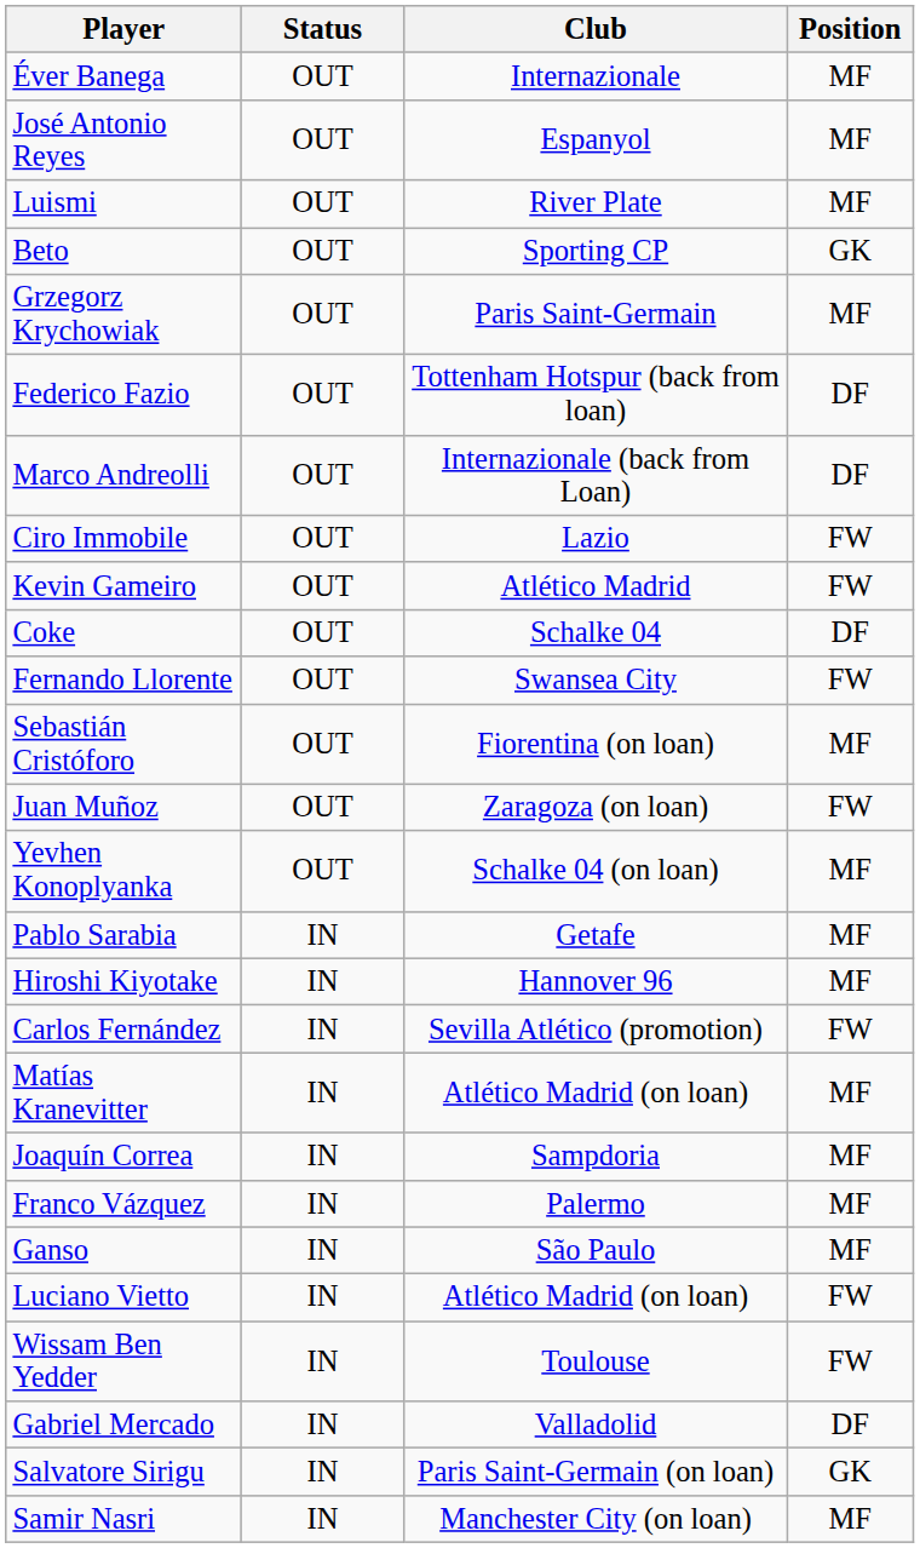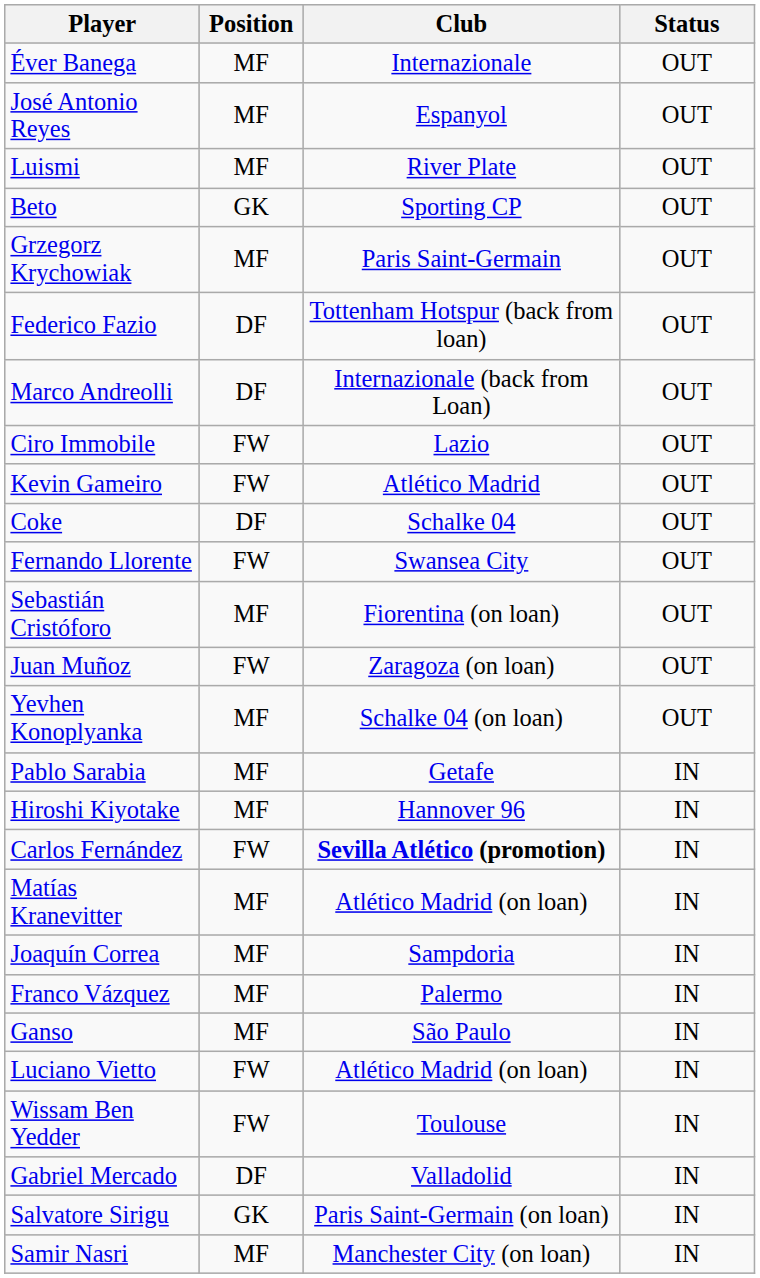columns swapped: Position <-> Status
Carlos Fernández | Club: normal -> bold
